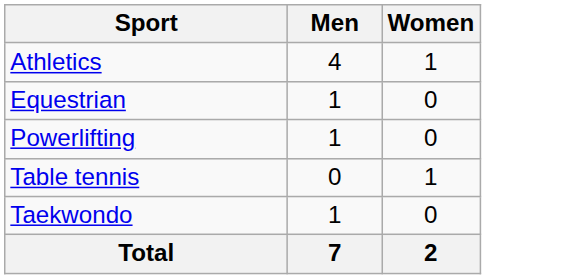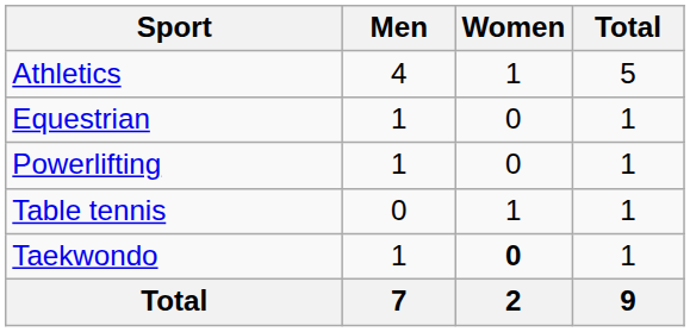+ column: Total | 5 | 1 | 1 | 1 | 1 | 9
Taekwondo | Women: normal -> bold
